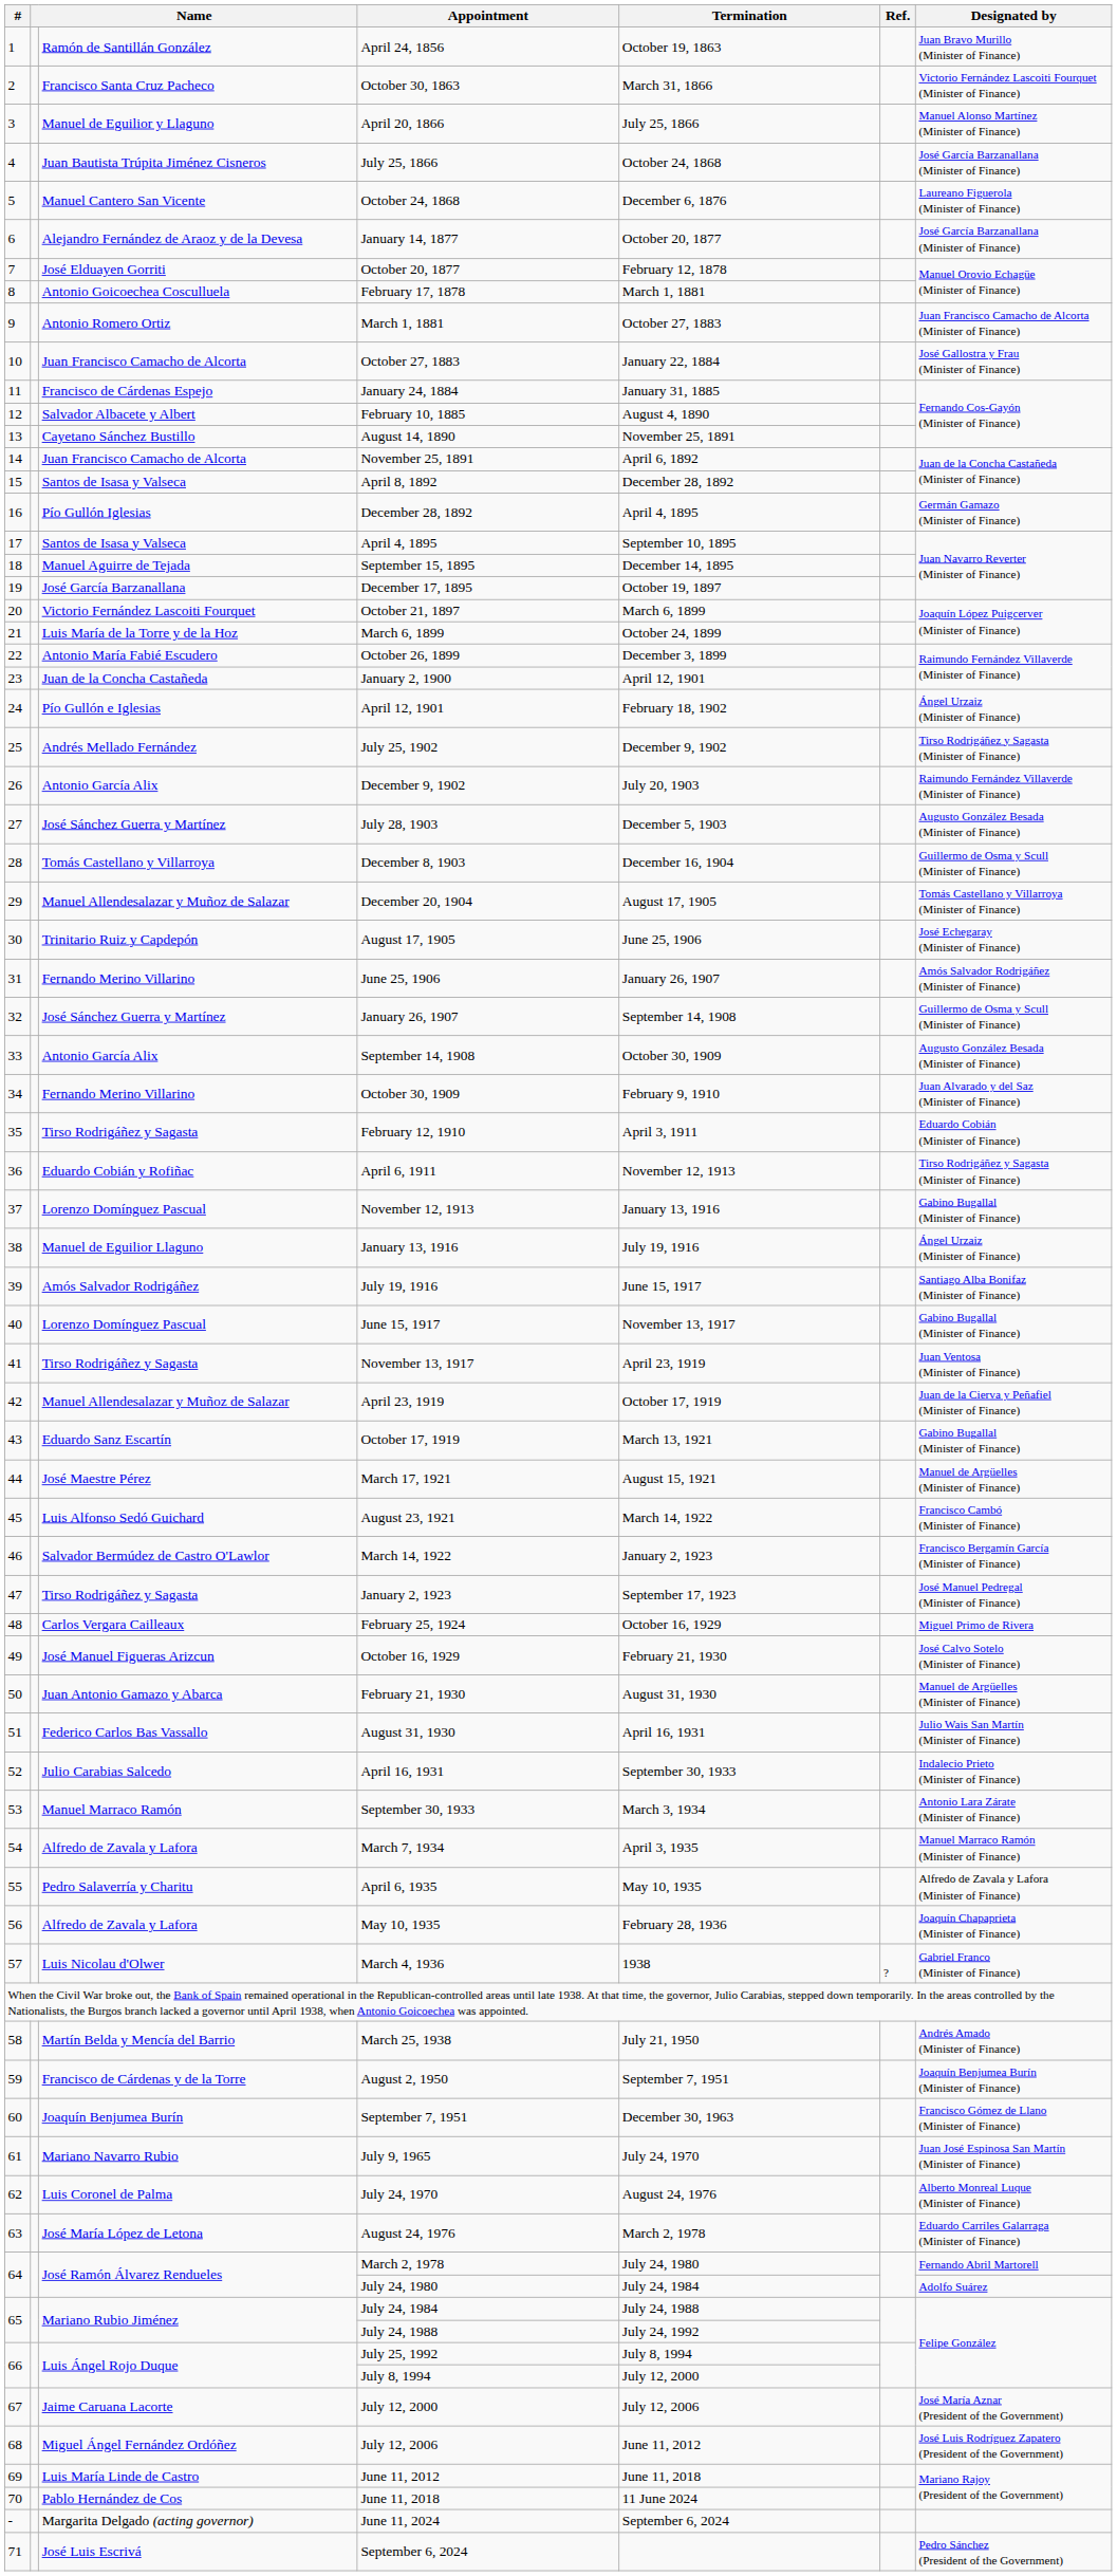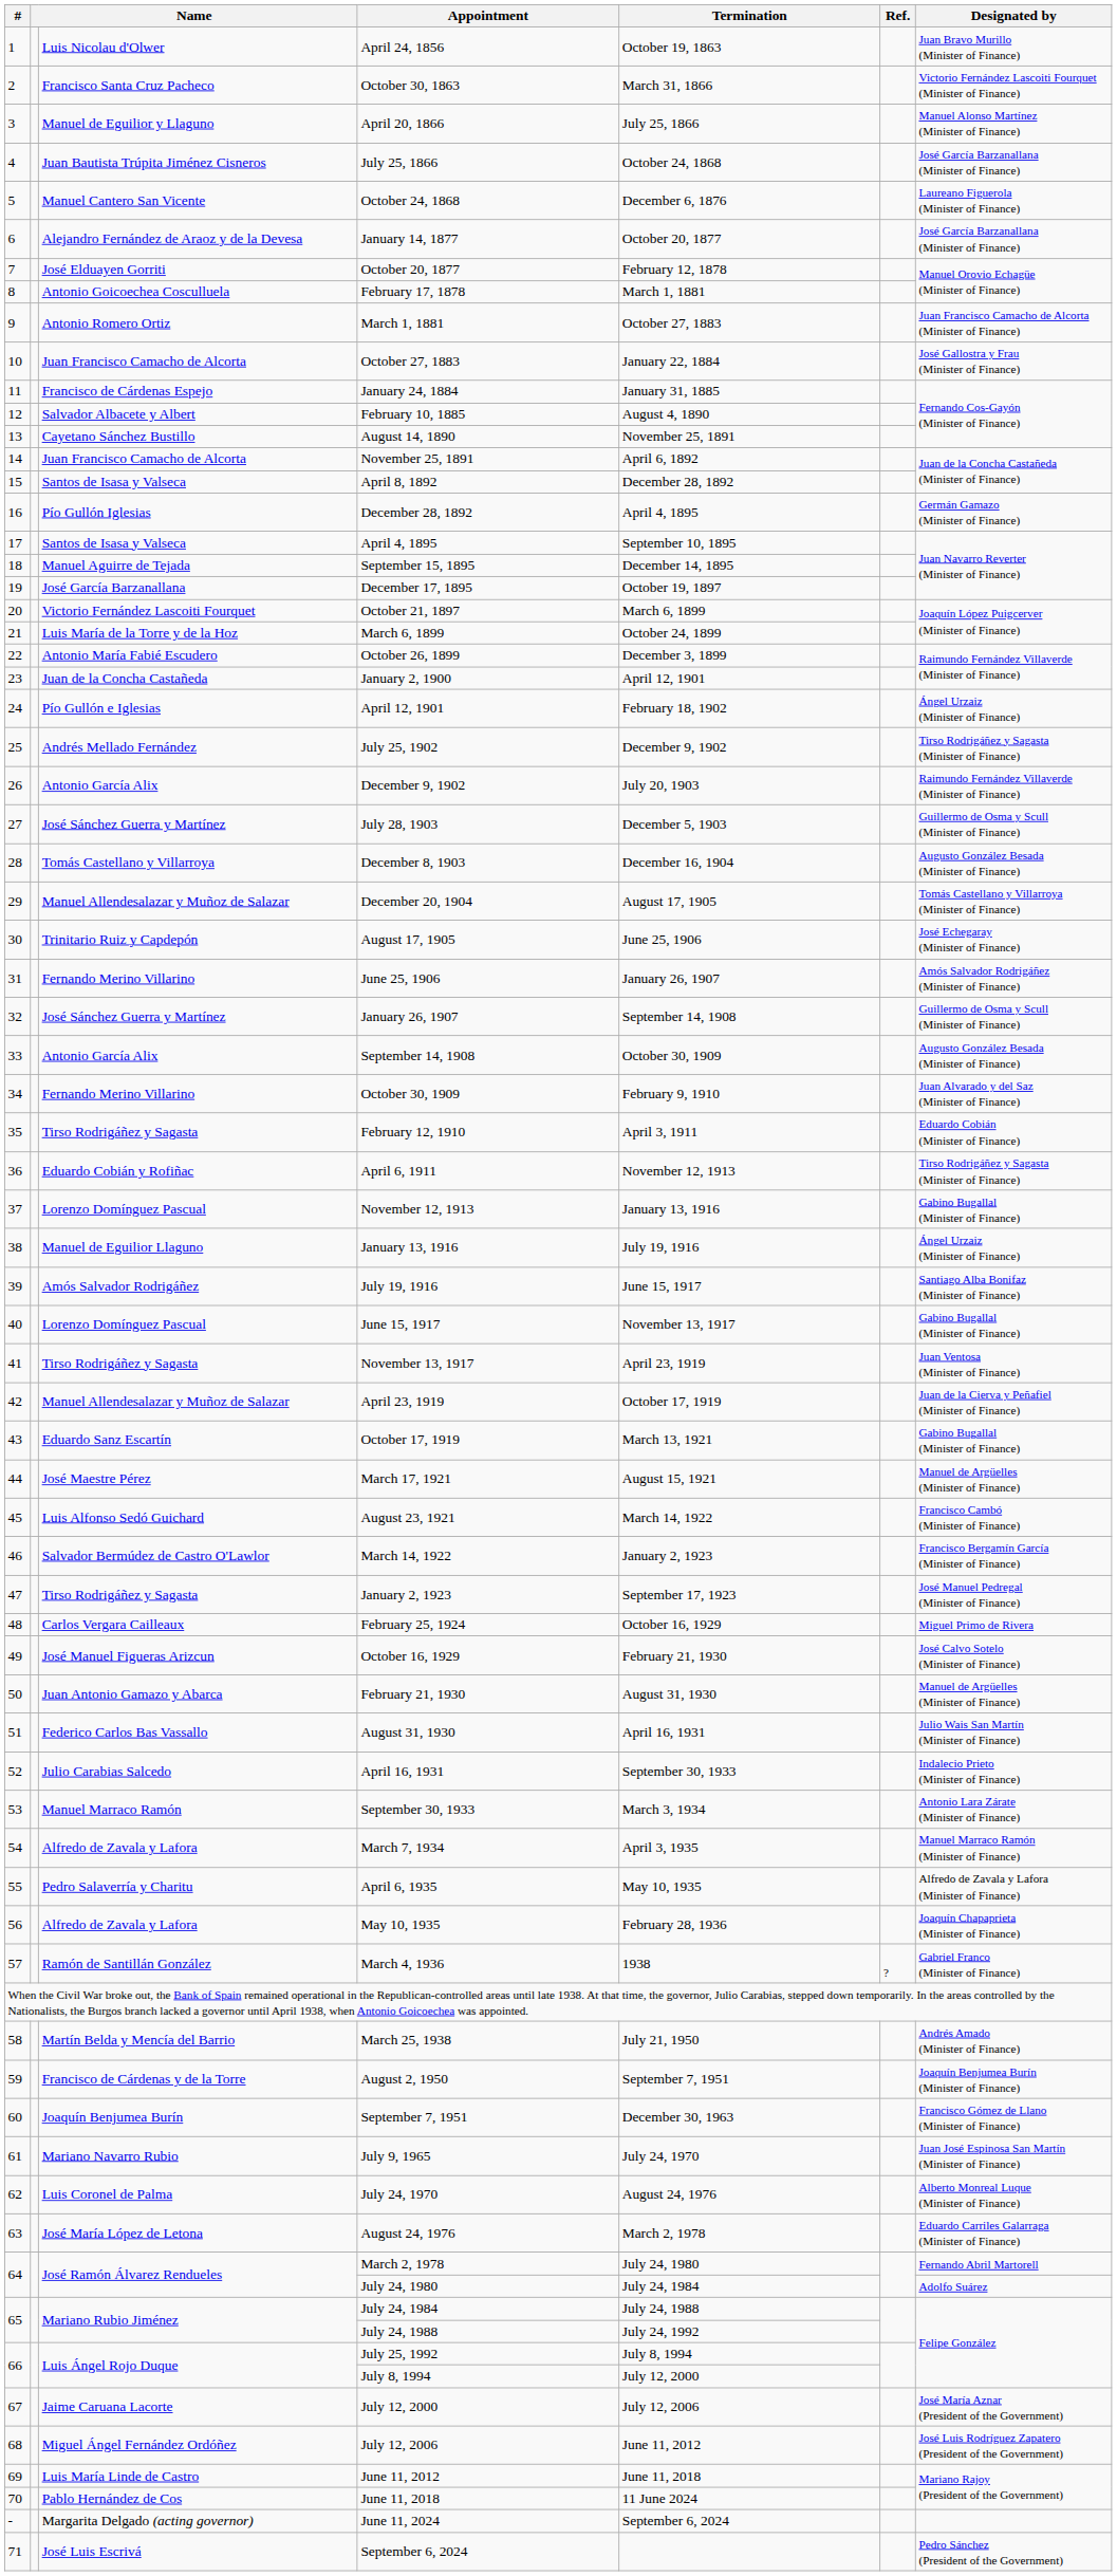April 24, 1856 | column 3: Ramón de Santillán González -> Luis Nicolau d'Olwer
July 28, 1903 | Designated by: Augusto González Besada (Minister of Finance) -> Guillermo de Osma y Scull (Minister of Finance)
December 8, 1903 | Designated by: Guillermo de Osma y Scull (Minister of Finance) -> Augusto González Besada (Minister of Finance)
March 4, 1936 | column 3: Luis Nicolau d'Olwer -> Ramón de Santillán González
